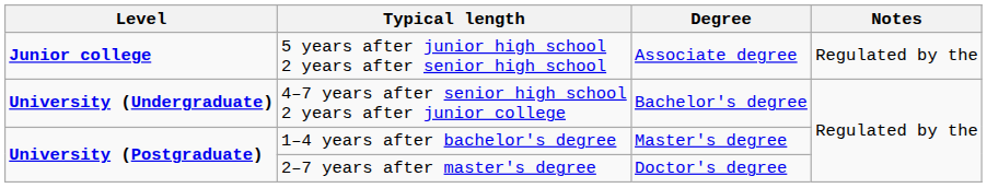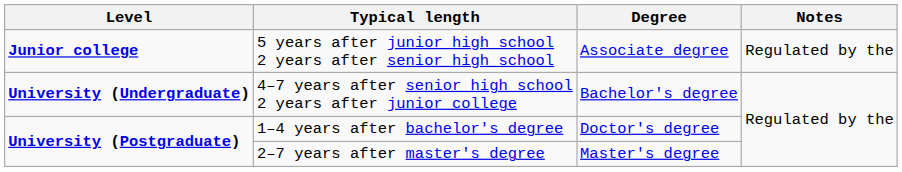1–4 years after bachelor's degree | Degree: Master's degree -> Doctor's degree
2–7 years after master's degree | Degree: Doctor's degree -> Master's degree
